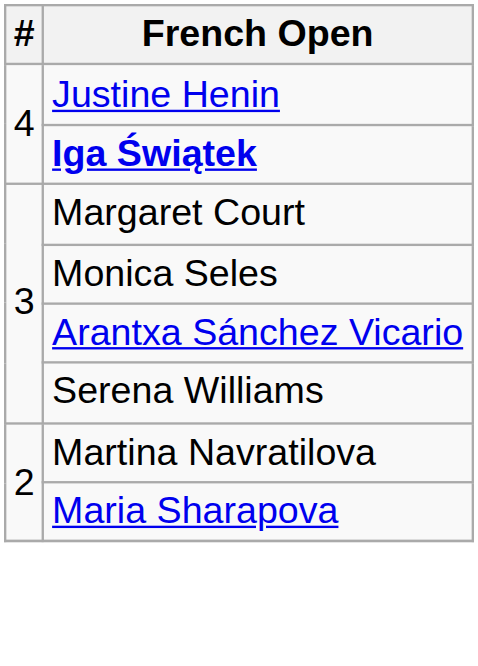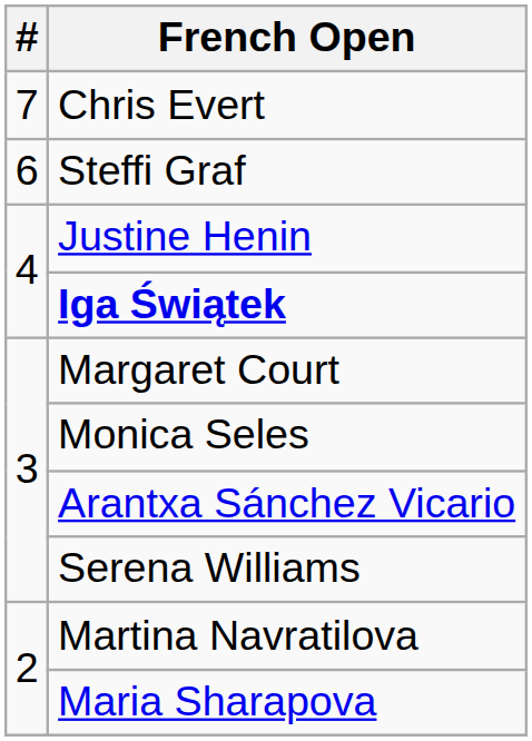+ row: 7 | Chris Evert
+ row: 6 | Steffi Graf
